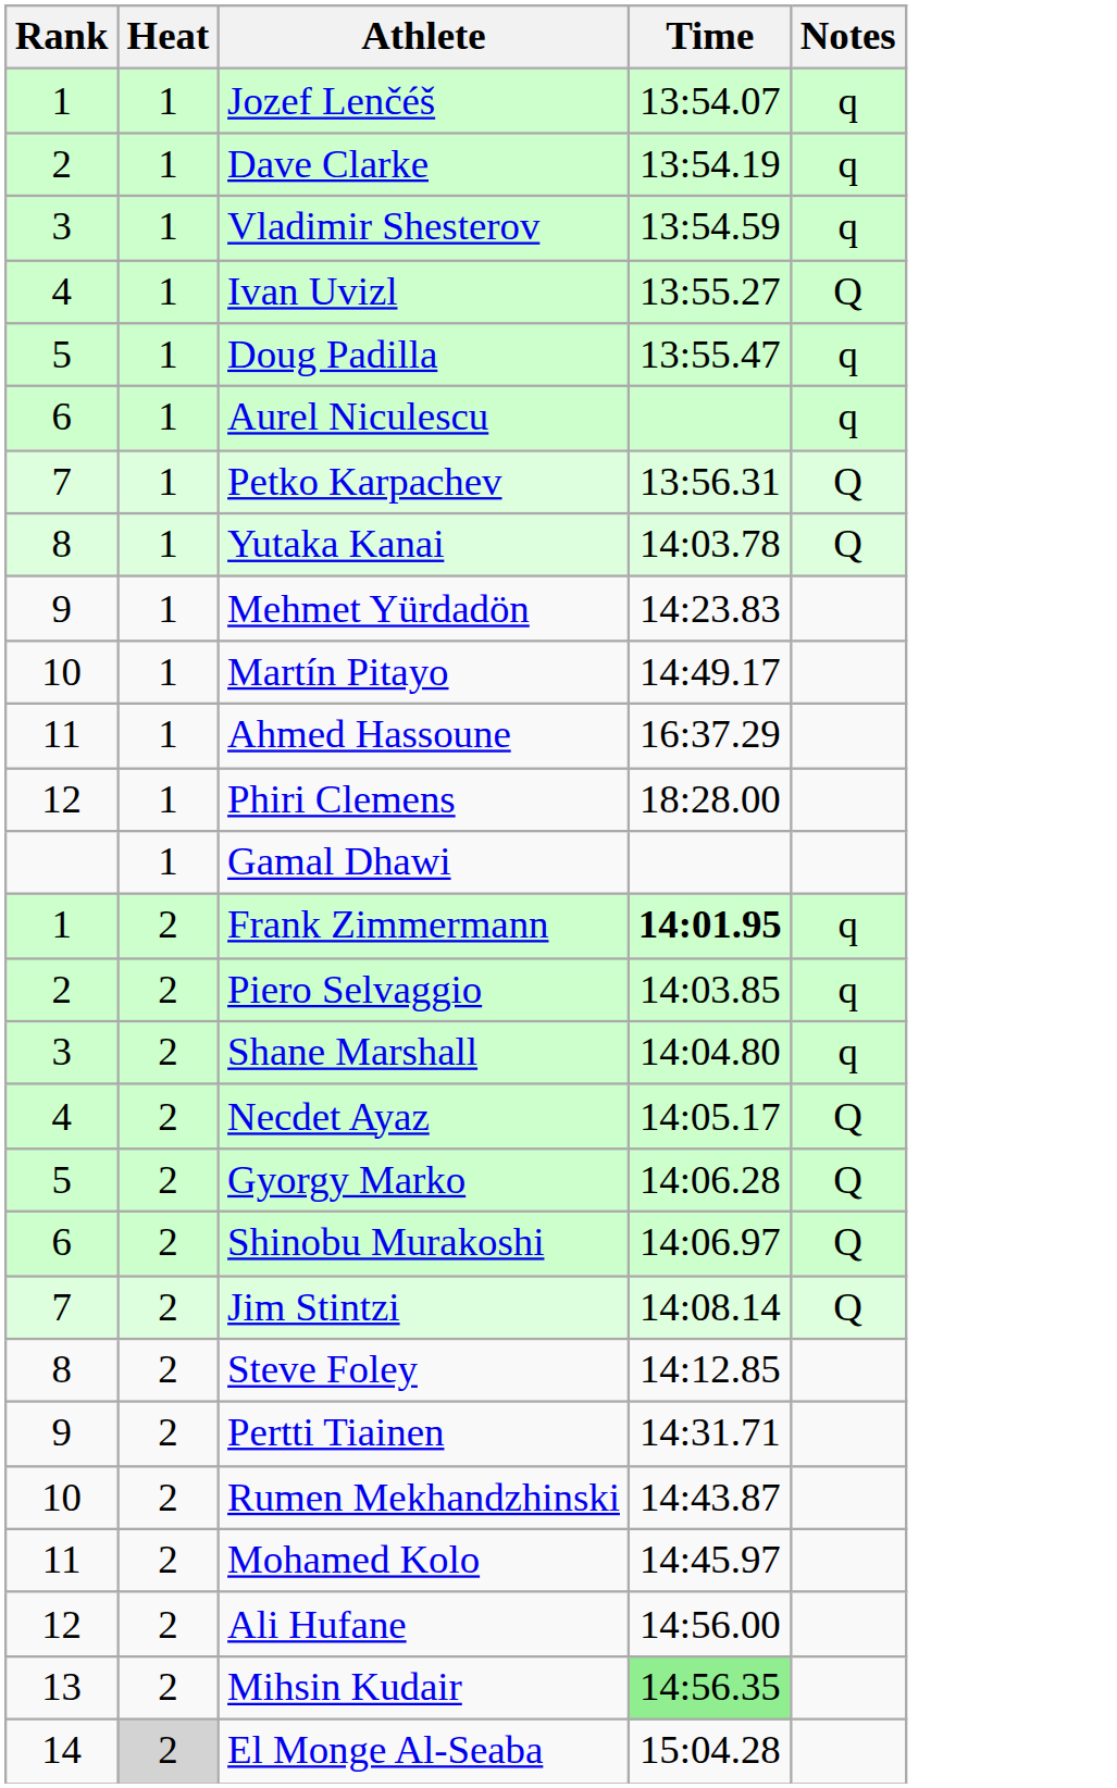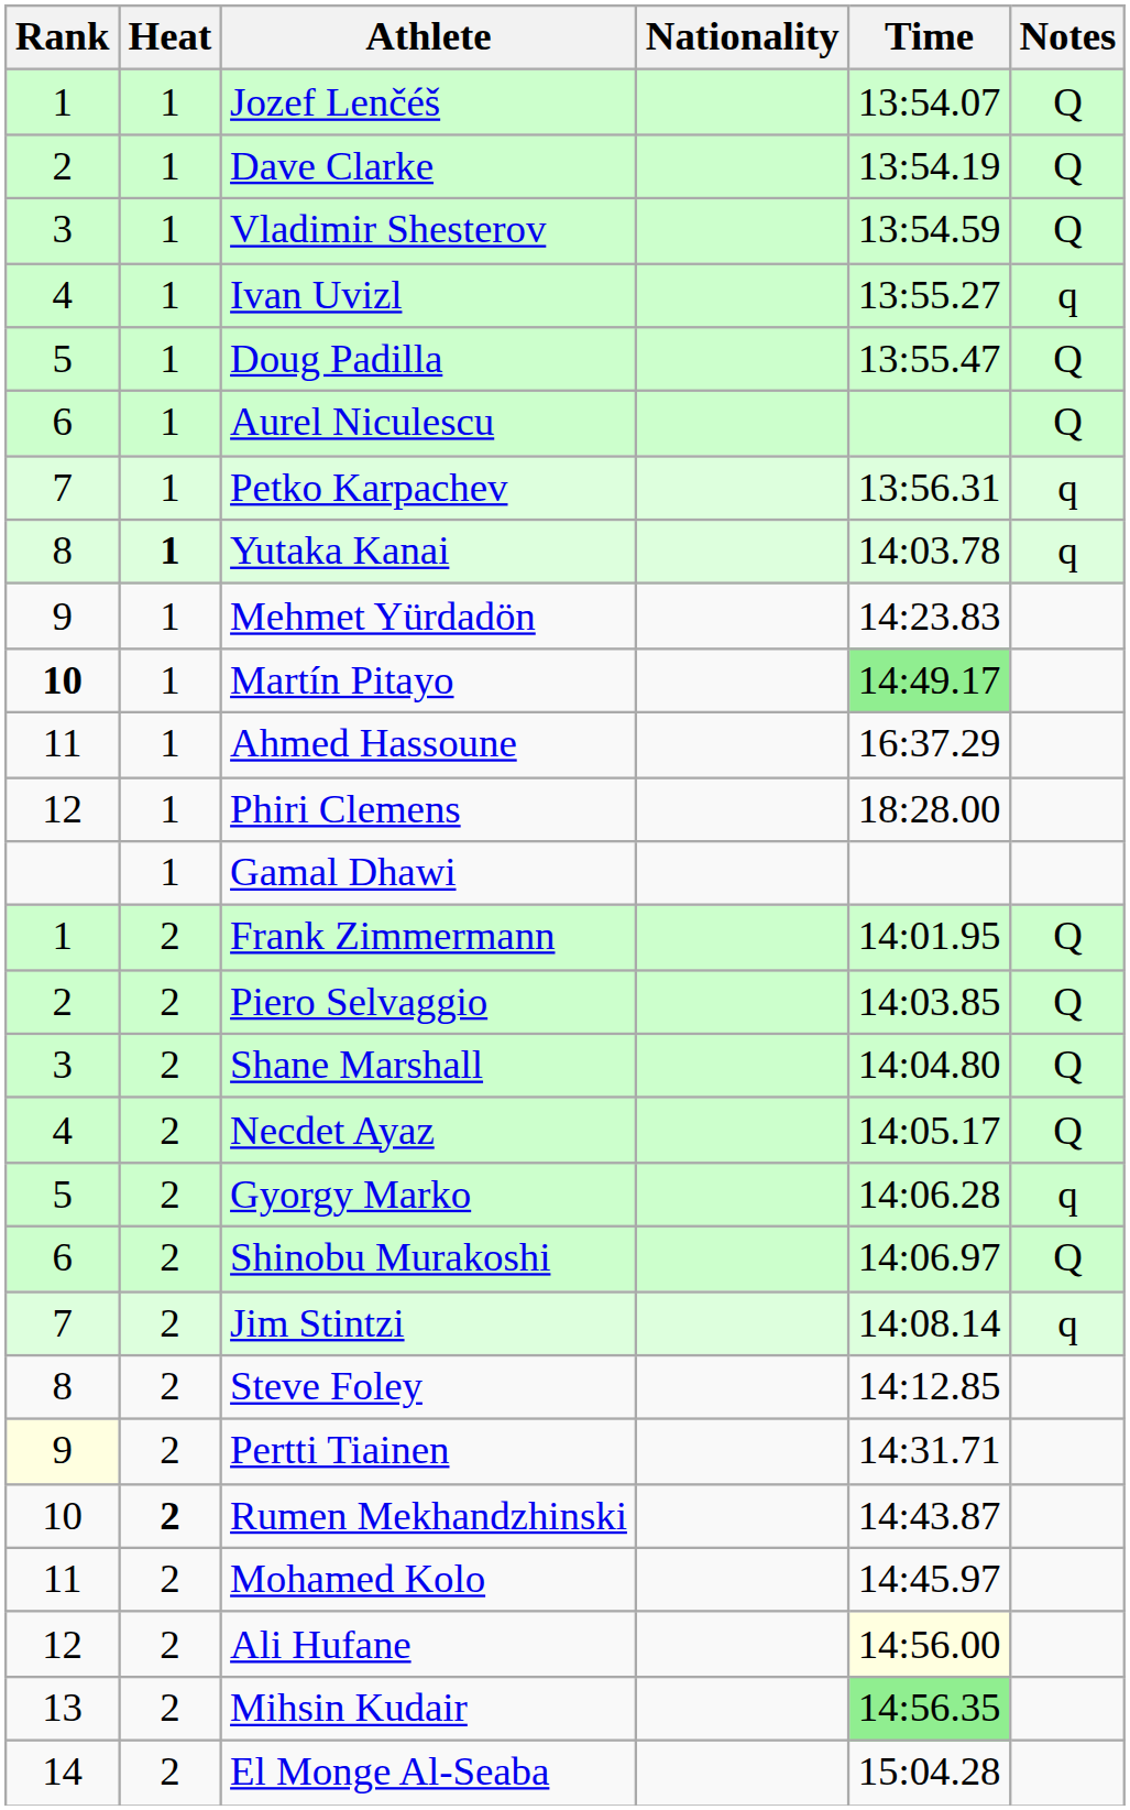+ column: Nationality
Jozef Lenčéš | Notes: q -> Q
Dave Clarke | Notes: q -> Q
Vladimir Shesterov | Notes: q -> Q
Ivan Uvizl | Notes: Q -> q
Doug Padilla | Notes: q -> Q
Aurel Niculescu | Notes: q -> Q
Petko Karpachev | Notes: Q -> q
Yutaka Kanai | Heat: normal -> bold
Yutaka Kanai | Notes: Q -> q
Martín Pitayo | Rank: normal -> bold
Martín Pitayo | Time: no background -> lightgreen background
Frank Zimmermann | Time: bold -> normal
Frank Zimmermann | Notes: q -> Q
Piero Selvaggio | Notes: q -> Q
Shane Marshall | Notes: q -> Q
Gyorgy Marko | Notes: Q -> q
Jim Stintzi | Notes: Q -> q
Pertti Tiainen | Rank: no background -> lightyellow background
Rumen Mekhandzhinski | Heat: normal -> bold
Ali Hufane | Time: no background -> lightyellow background
El Monge Al-Seaba | Heat: lightgrey background -> no background
